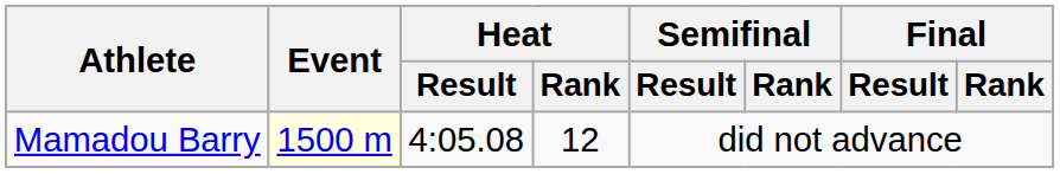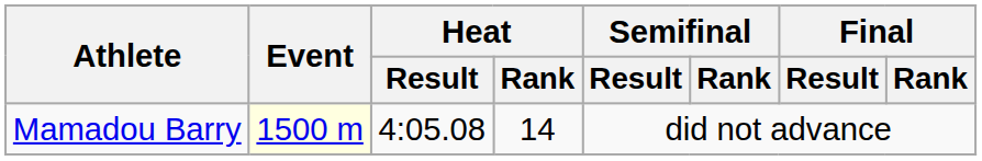Mamadou Barry | Heat / Rank: 12 -> 14
